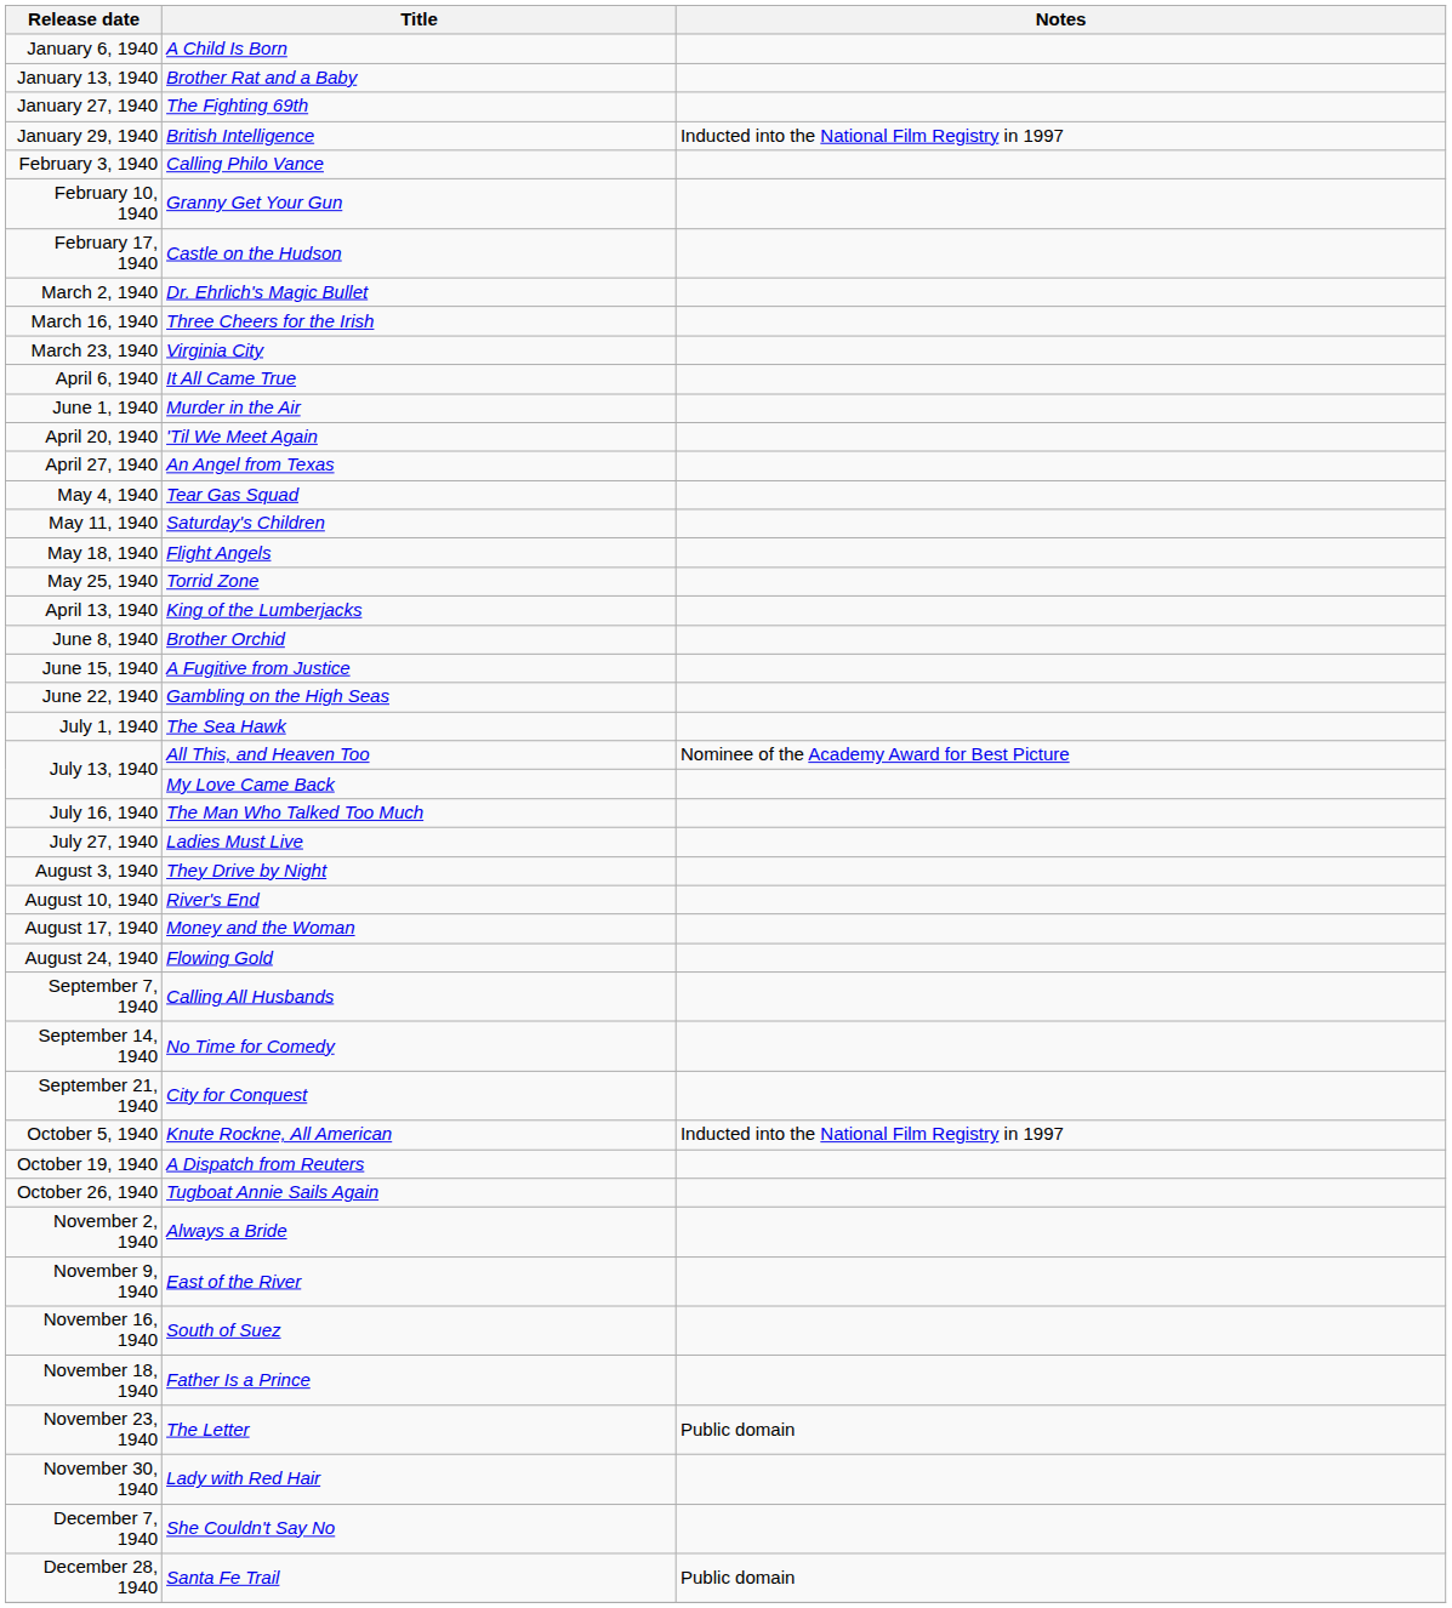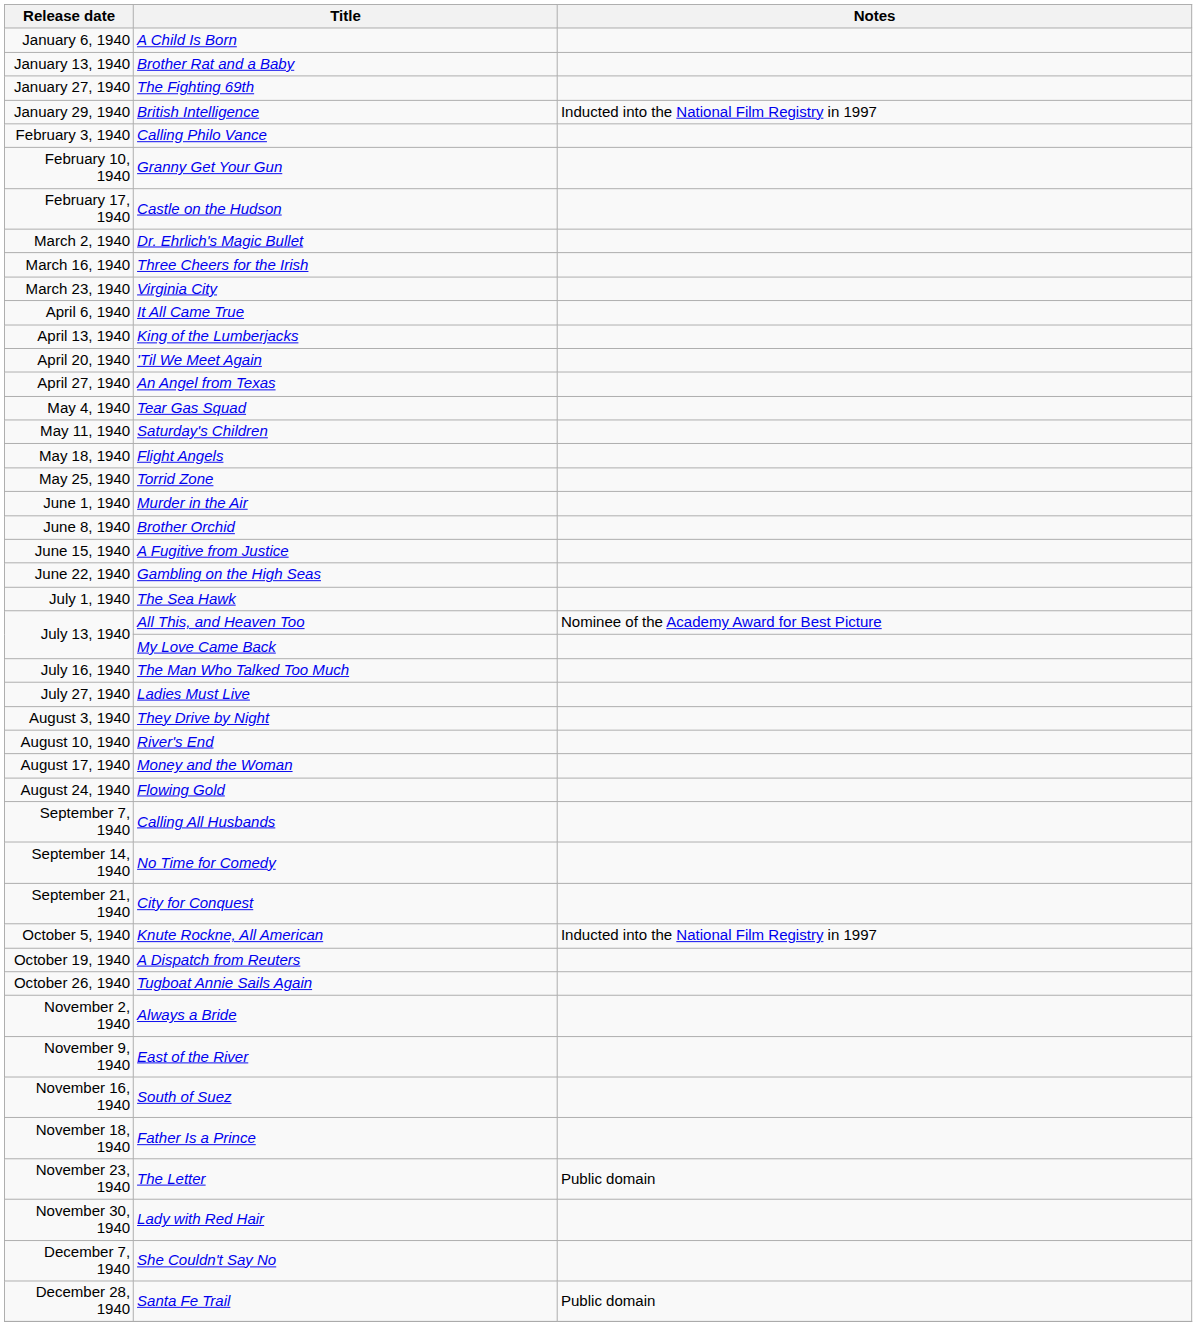rows swapped: King of the Lumberjacks <-> Murder in the Air
